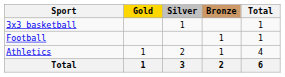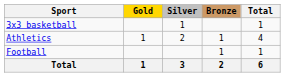rows swapped: Athletics <-> Football
